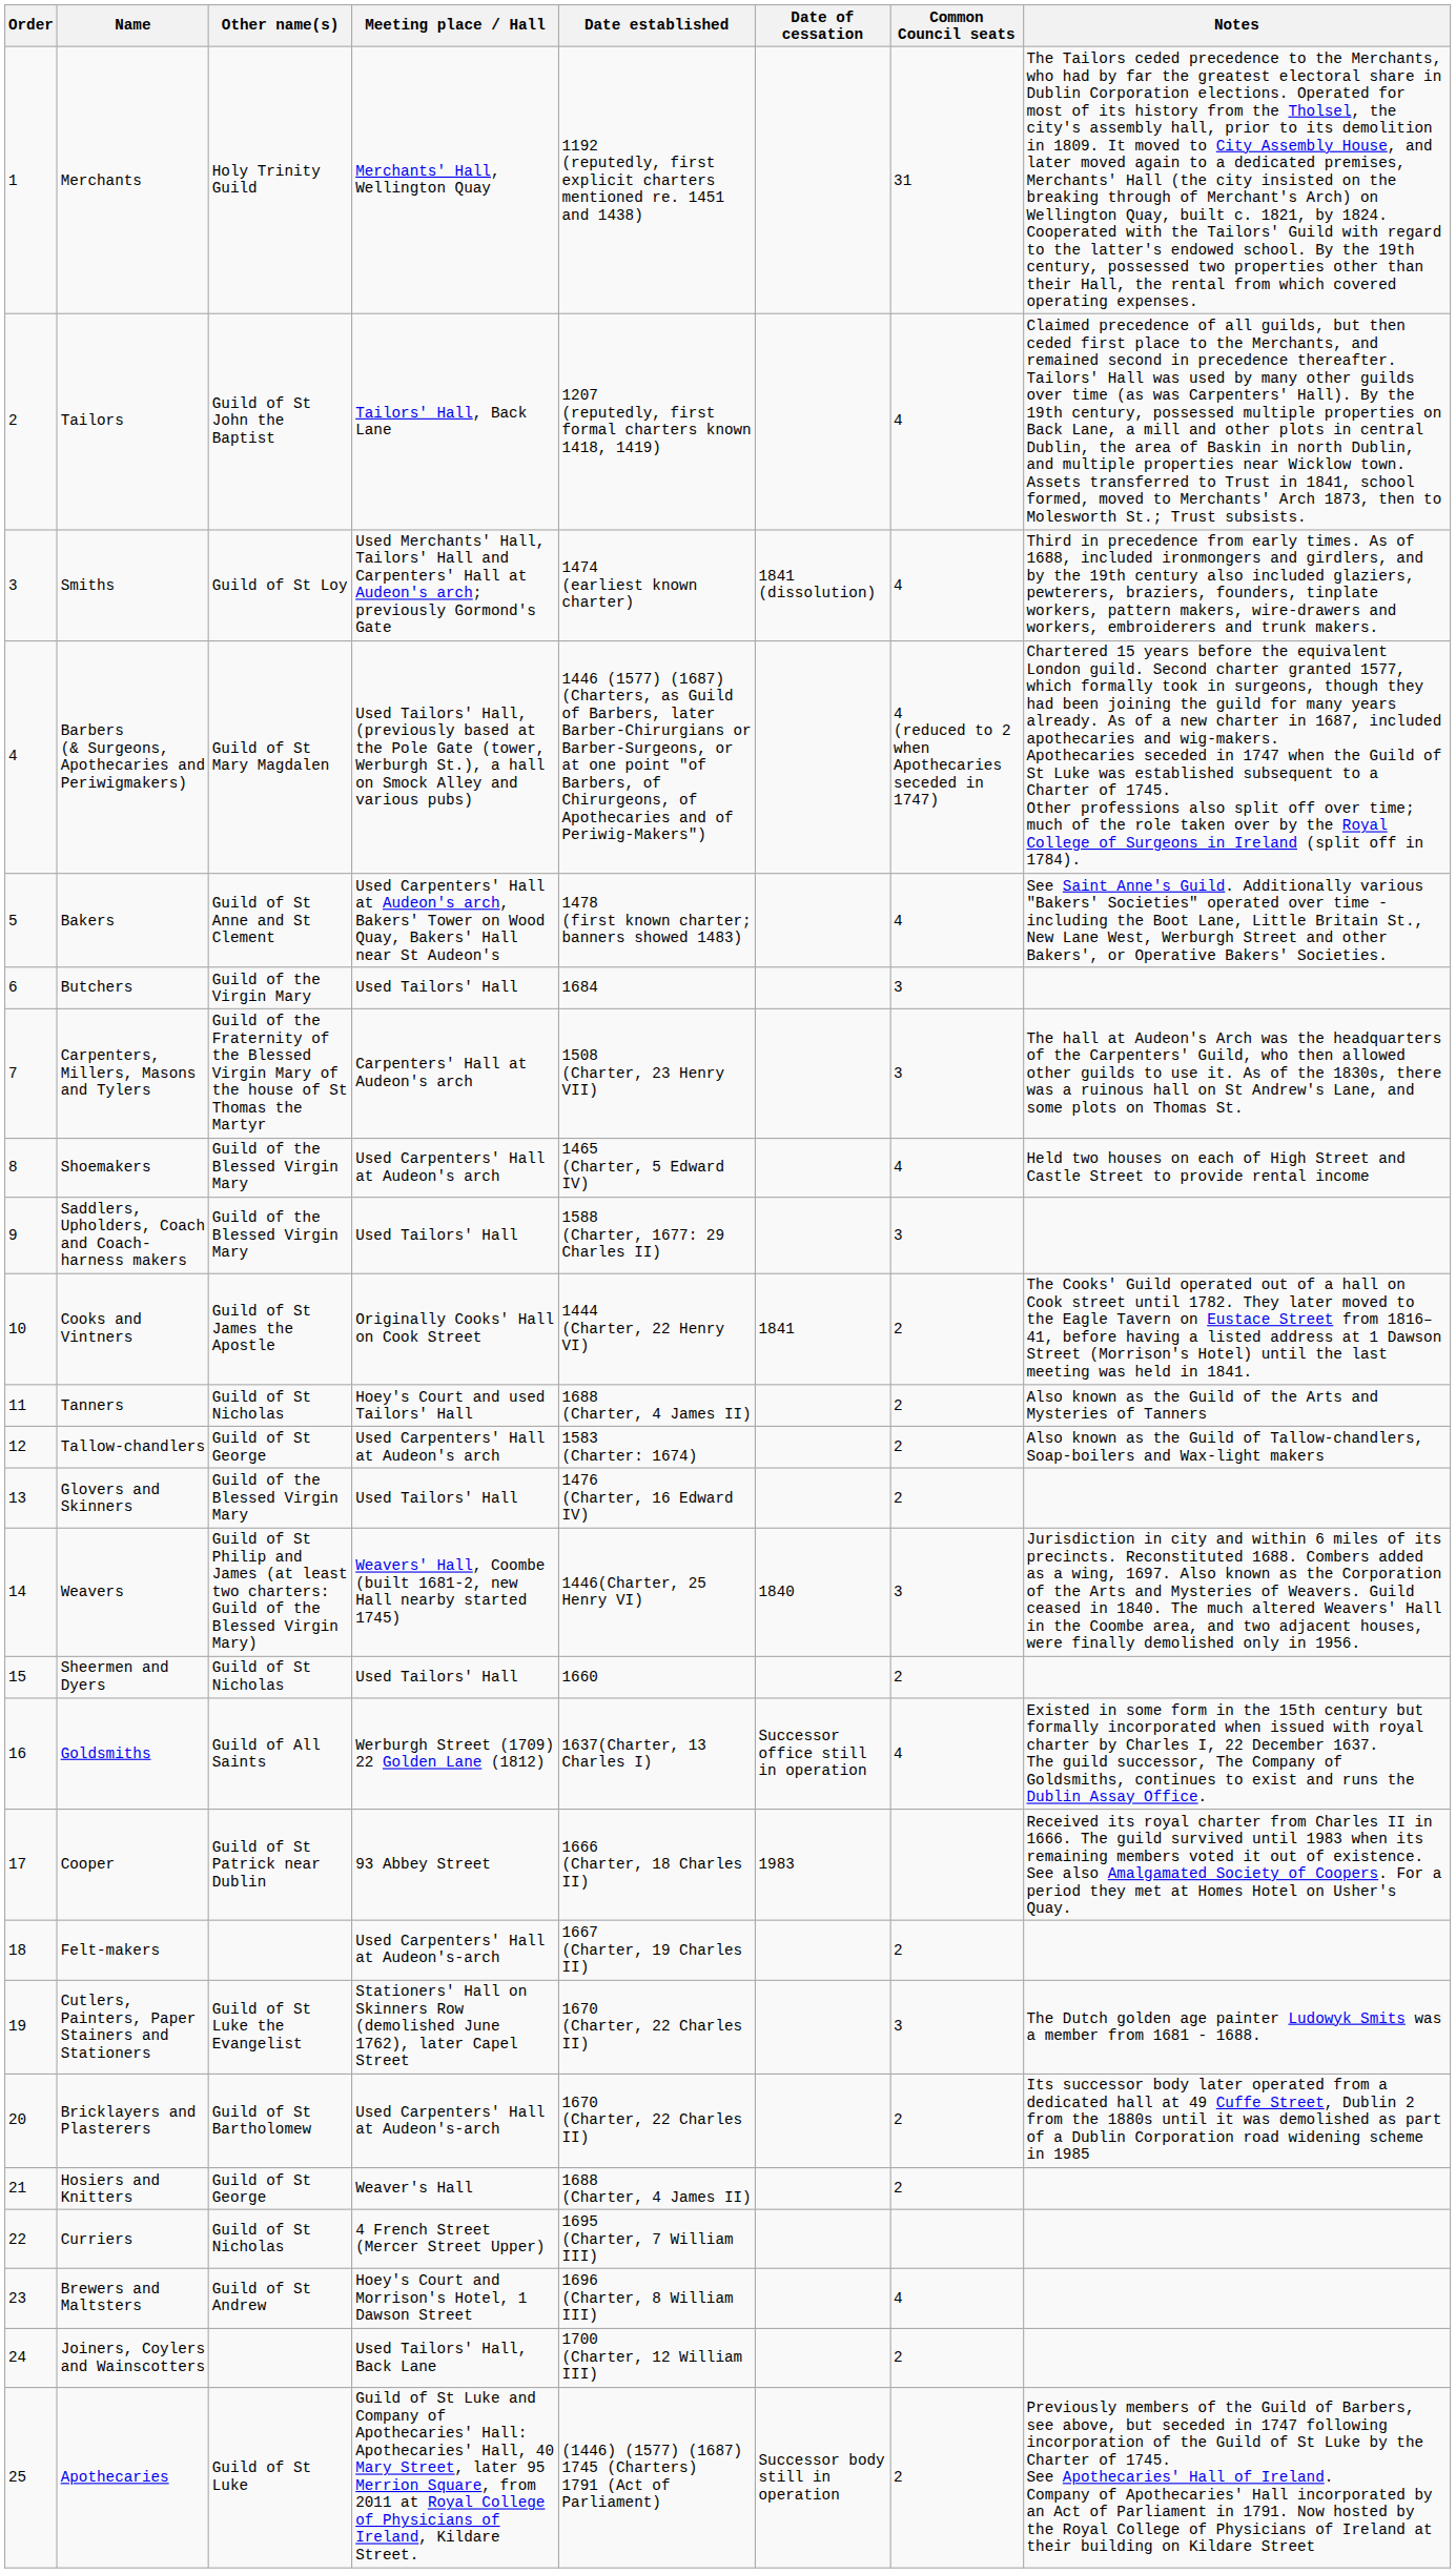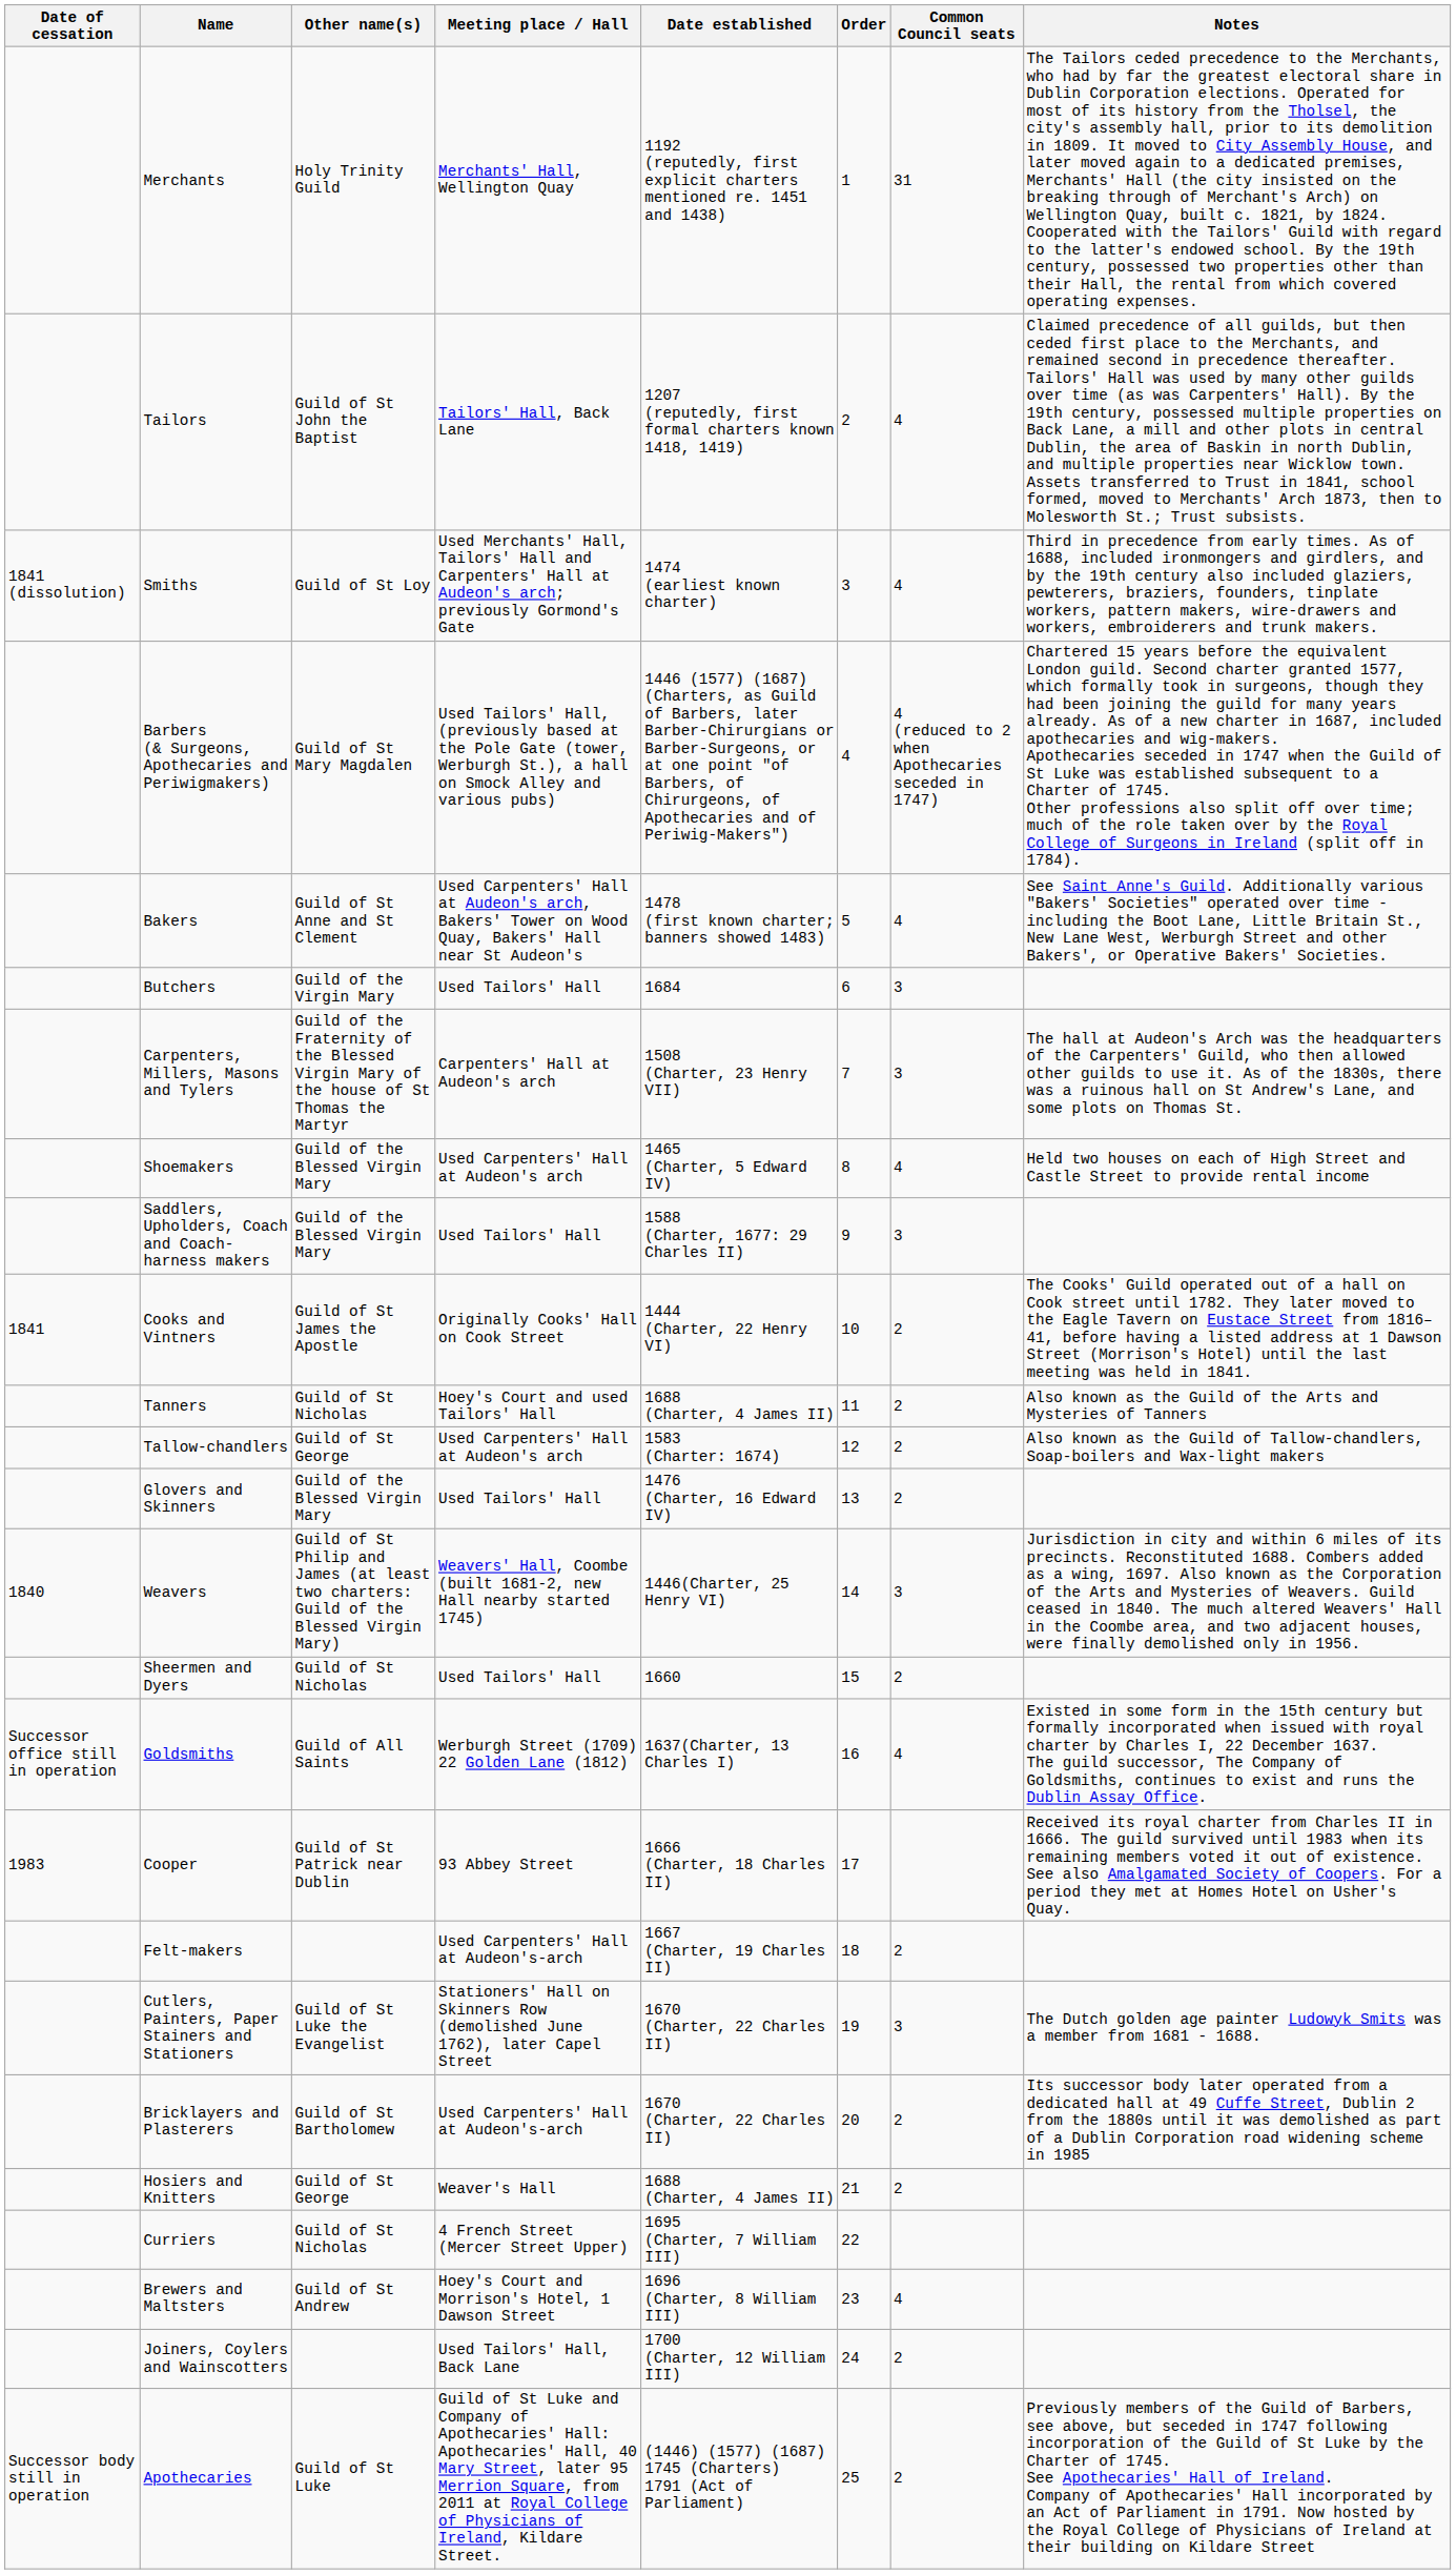columns swapped: Order <-> Date of cessation
